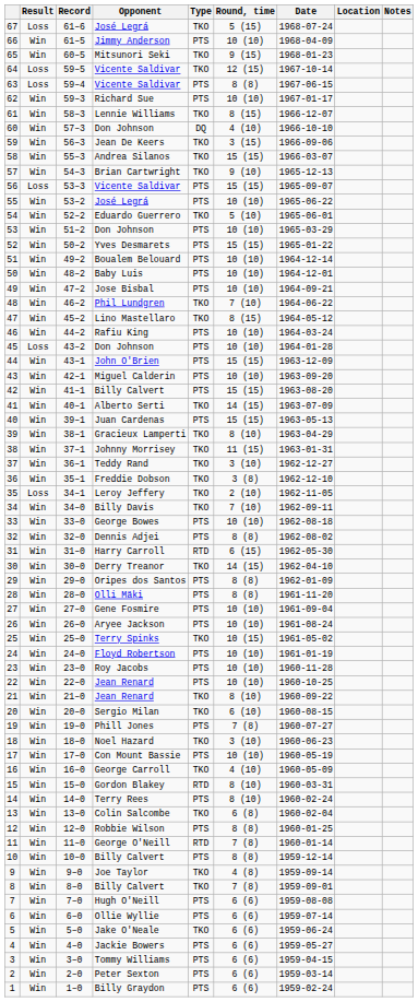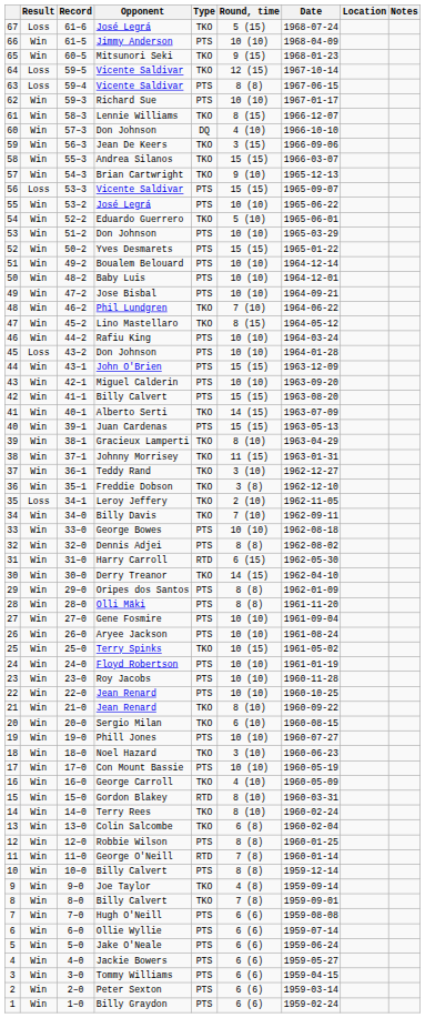19 | Round, time: 7 (8) -> 10 (10)
14 | Type: PTS -> TKO
5 | Type: TKO -> PTS
